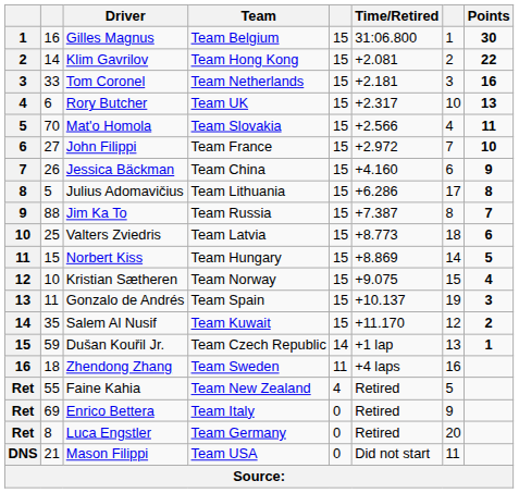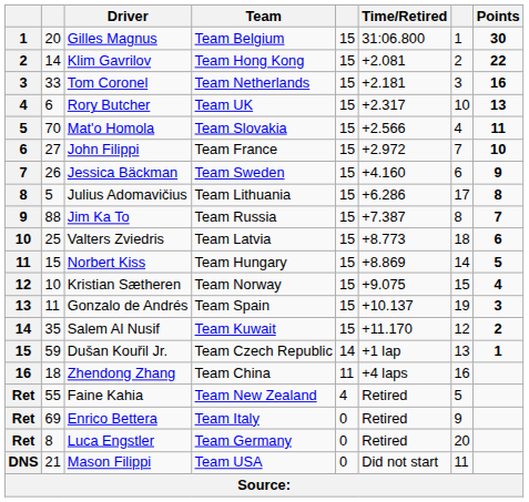Gilles Magnus | column 2: 16 -> 20
Jessica Bäckman | Team: Team China -> Team Sweden
Zhendong Zhang | Team: Team Sweden -> Team China
